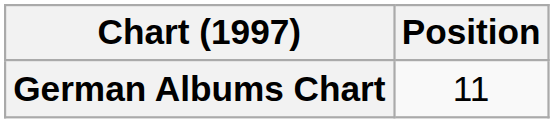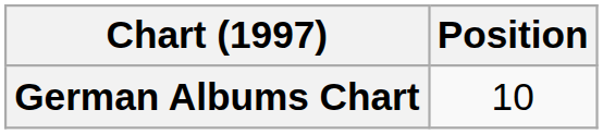German Albums Chart | Position: 11 -> 10
